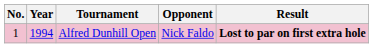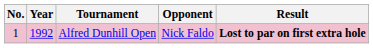Alfred Dunhill Open | Year: 1994 -> 1992
